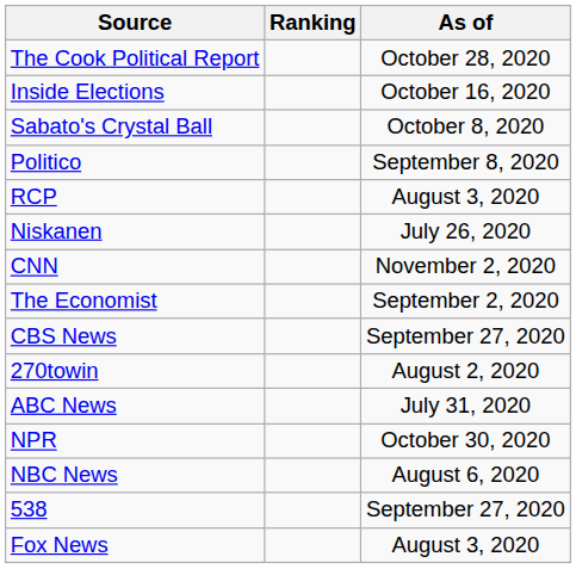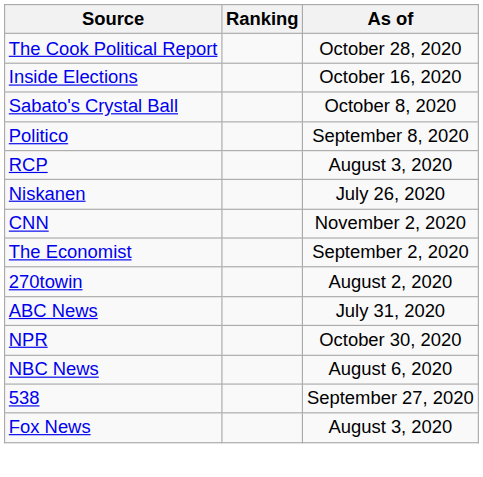- row: CBS News | September 27, 2020
